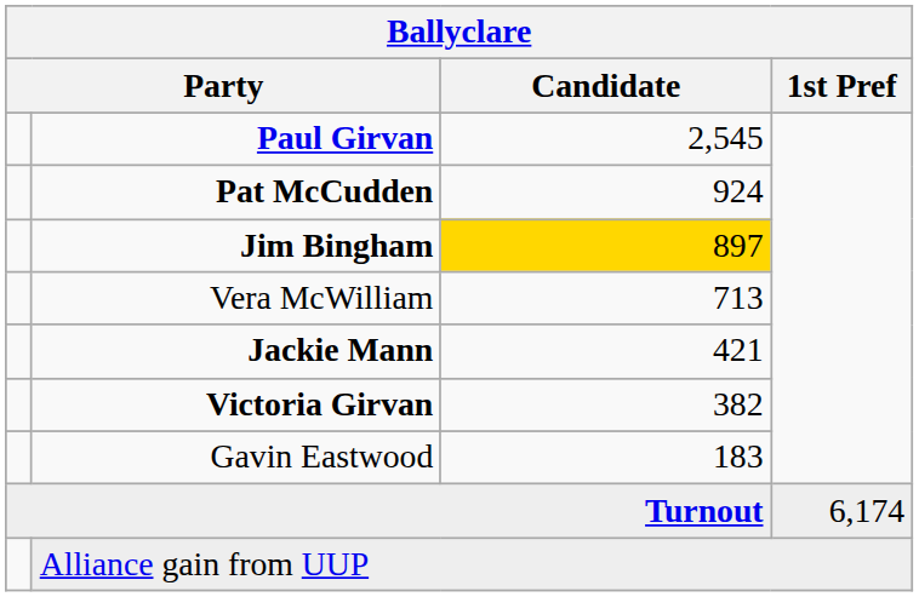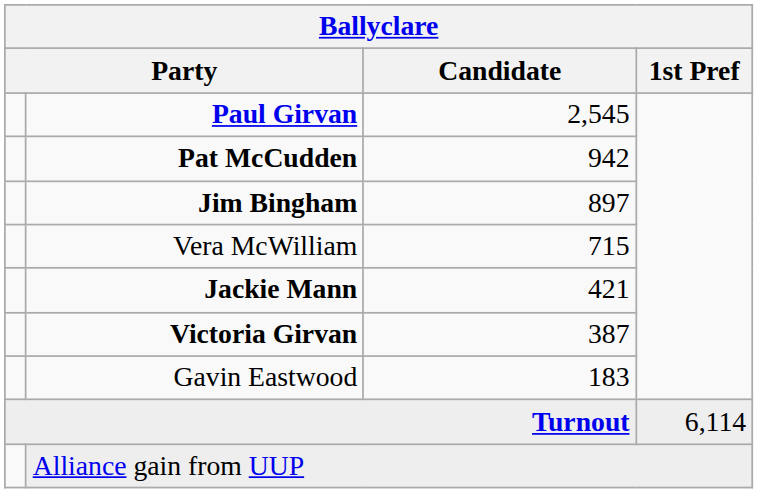Pat McCudden | Candidate: 924 -> 942
Jim Bingham | Candidate: gold background -> no background
Vera McWilliam | Candidate: 713 -> 715
Victoria Girvan | Candidate: 382 -> 387
Turnout | 1st Pref: 6,174 -> 6,114
